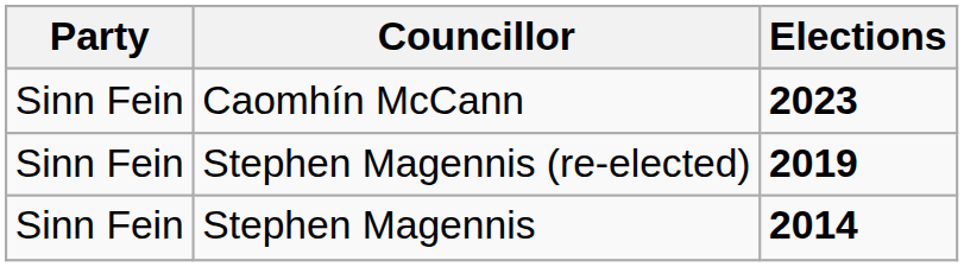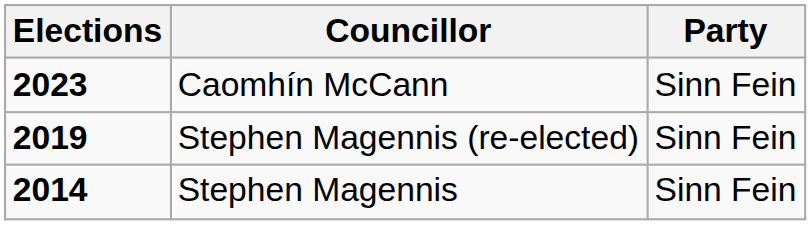columns swapped: Elections <-> Party
